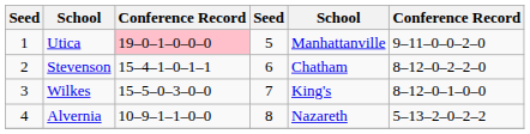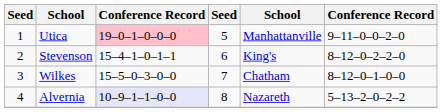Stevenson | column 5: Chatham -> King's
Wilkes | column 5: King's -> Chatham
Alvernia | column 3: no background -> lavender background
